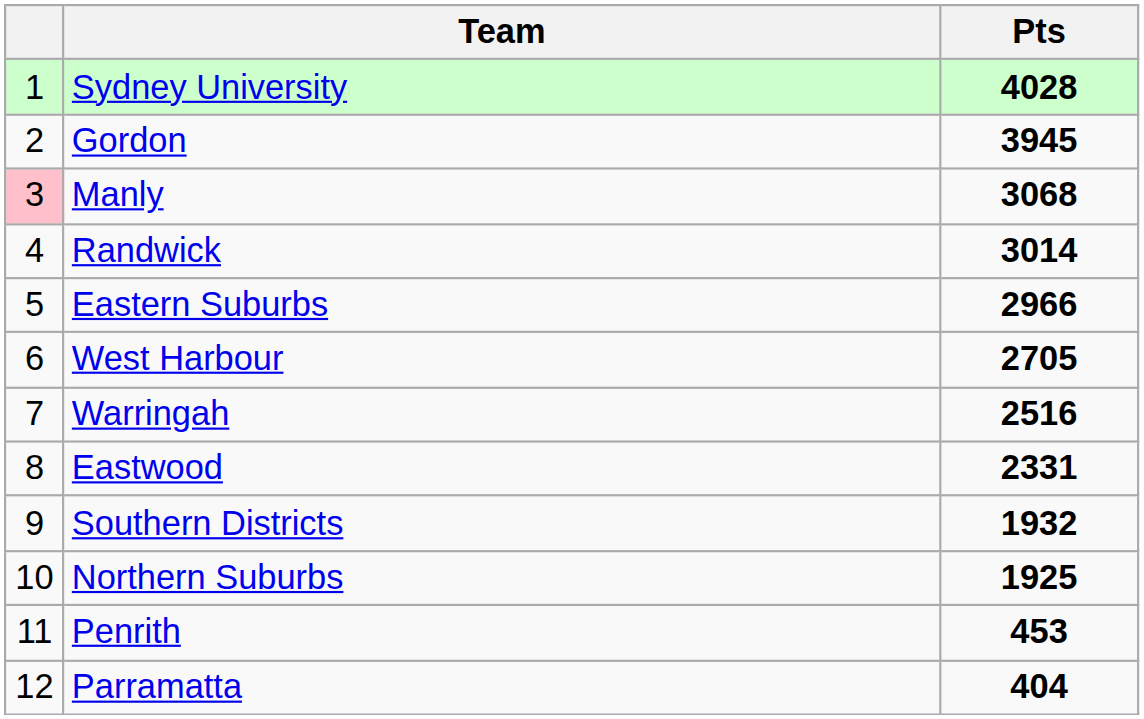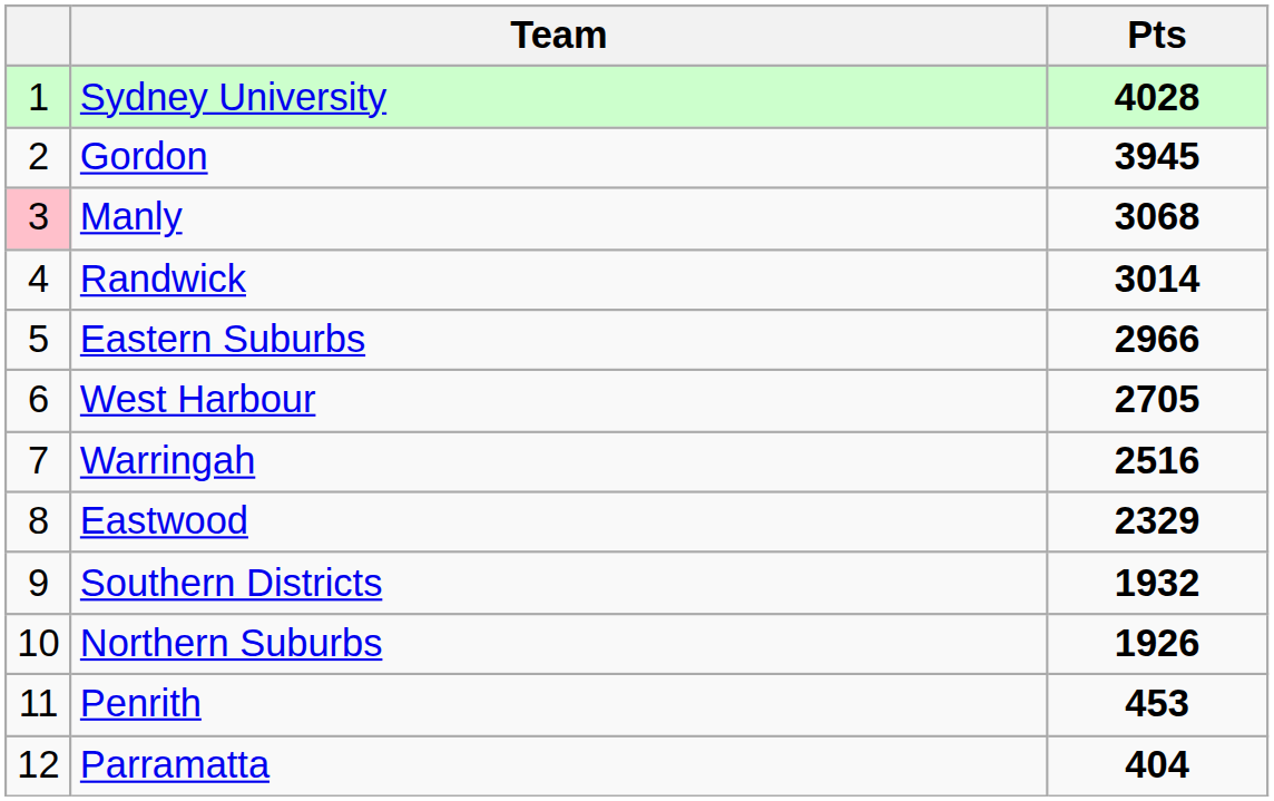Eastwood | Pts: 2331 -> 2329
Northern Suburbs | Pts: 1925 -> 1926
